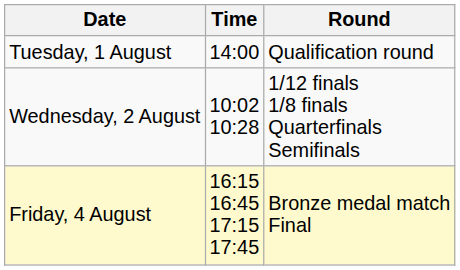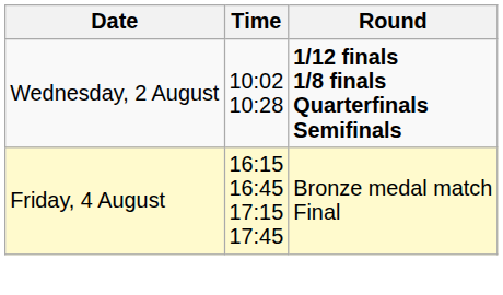- row: Tuesday, 1 August | 14:00 | Qualification round
Wednesday, 2 August | Round: normal -> bold
